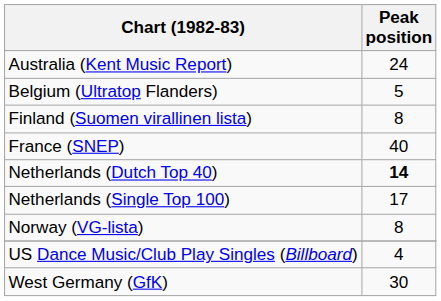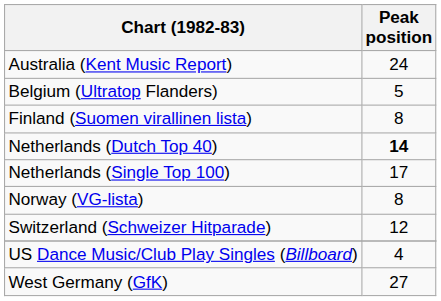- row: France (SNEP) | 40
+ row: Switzerland (Schweizer Hitparade) | 12
West Germany (GfK) | Peak position: 30 -> 27
